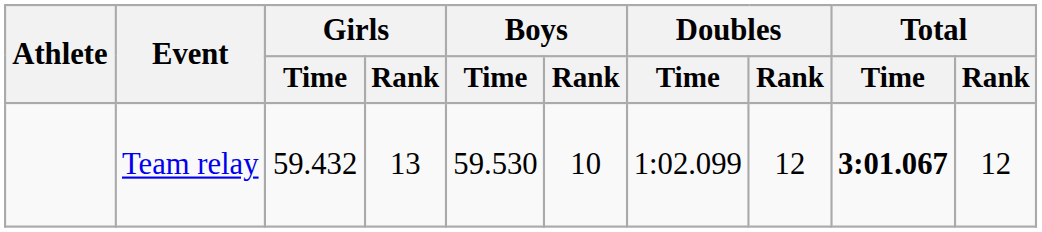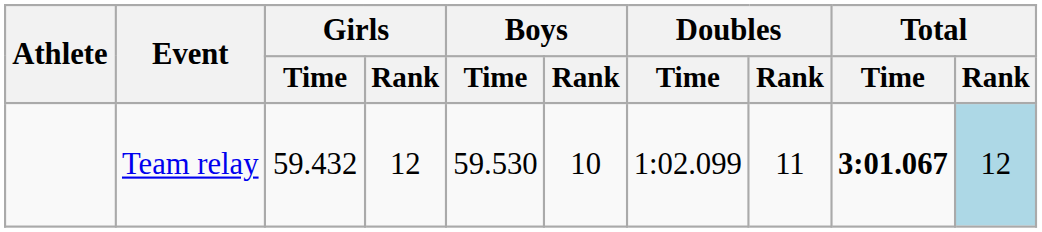Team relay | Girls / Rank: 13 -> 12
Team relay | Doubles / Rank: 12 -> 11
Team relay | Total / Rank: no background -> lightblue background
